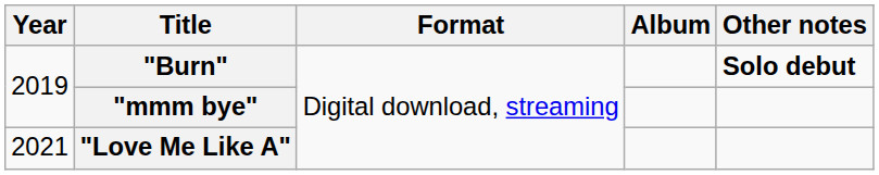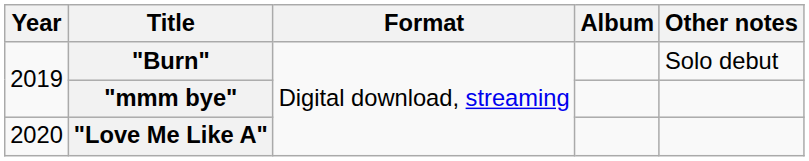"Burn" | Other notes: bold -> normal
"Love Me Like A" | Year: 2021 -> 2020
